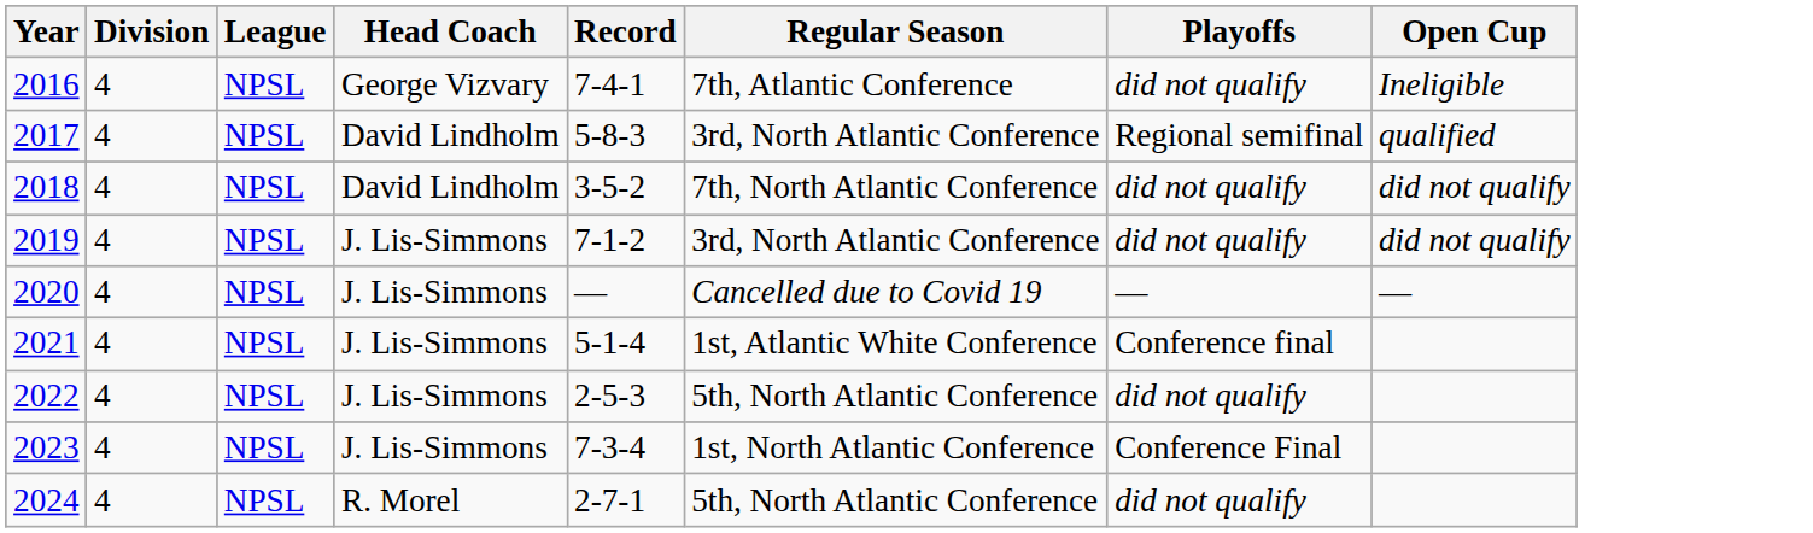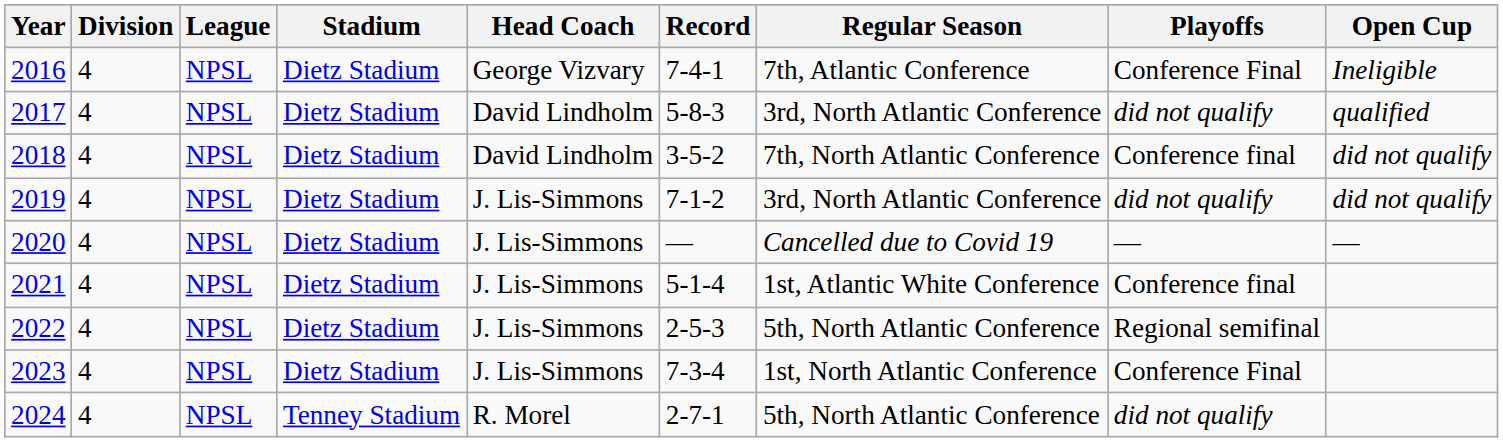+ column: Stadium | Dietz Stadium | Dietz Stadium | Dietz Stadium | Dietz Stadium | Dietz Stadium | Dietz Stadium | Dietz Stadium | Dietz Stadium | Tenney Stadium
2016 | Playoffs: did not qualify -> Conference Final
2017 | Playoffs: Regional semifinal -> did not qualify
2018 | Playoffs: did not qualify -> Conference final
2022 | Playoffs: did not qualify -> Regional semifinal
